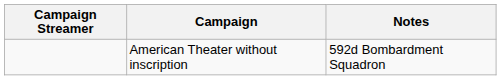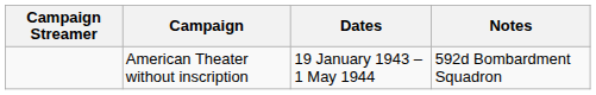+ column: Dates | 19 January 1943 – 1 May 1944
